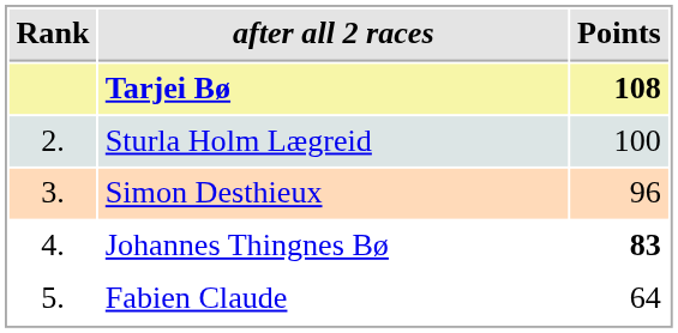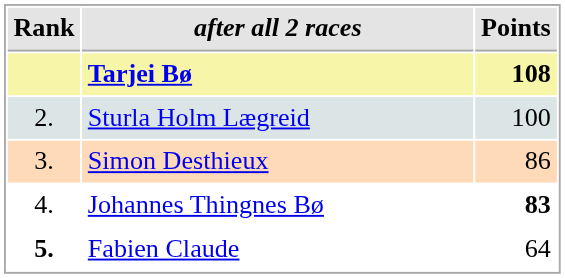Simon Desthieux | Points: 96 -> 86
Fabien Claude | Rank: normal -> bold
